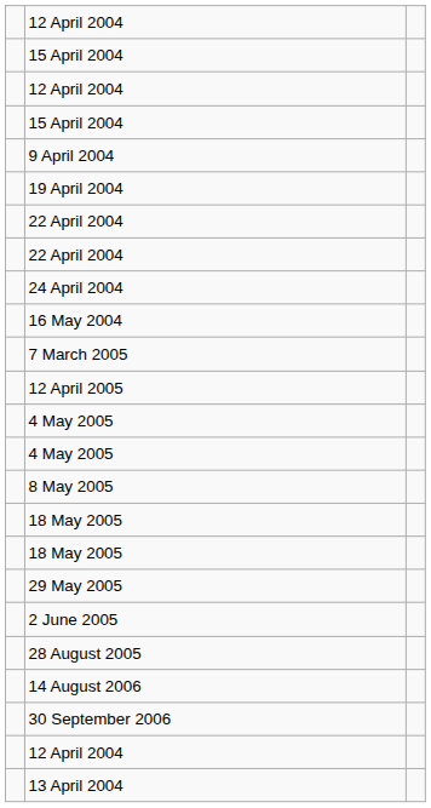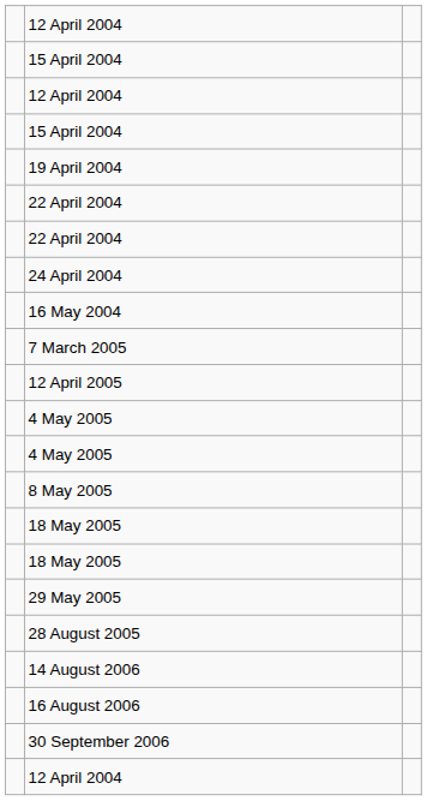- row: 9 April 2004
- row: 2 June 2005
+ row: 16 August 2006
- row: 13 April 2004
